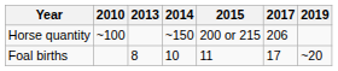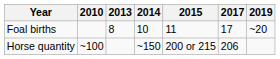rows swapped: Horse quantity <-> Foal births
